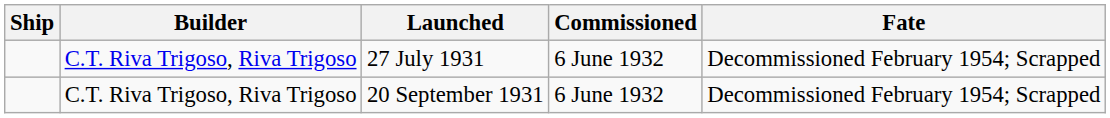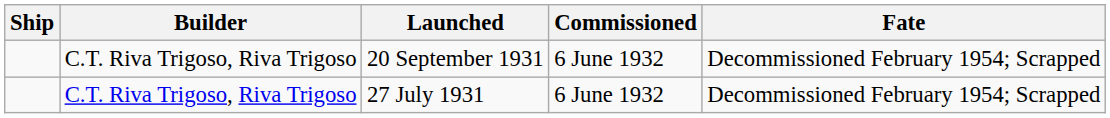rows swapped: 27 July 1931 <-> 20 September 1931
